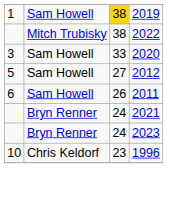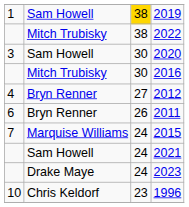2020 | column 3: 33 -> 30
+ row: Mitch Trubisky | 30 | 2016
2012 | column 1: 5 -> 4
2012 | column 2: Sam Howell -> Bryn Renner
2011 | column 2: Sam Howell -> Bryn Renner
+ row: 7 | Marquise Williams | 24 | 2015
2021 | column 2: Bryn Renner -> Sam Howell
2023 | column 2: Bryn Renner -> Drake Maye
